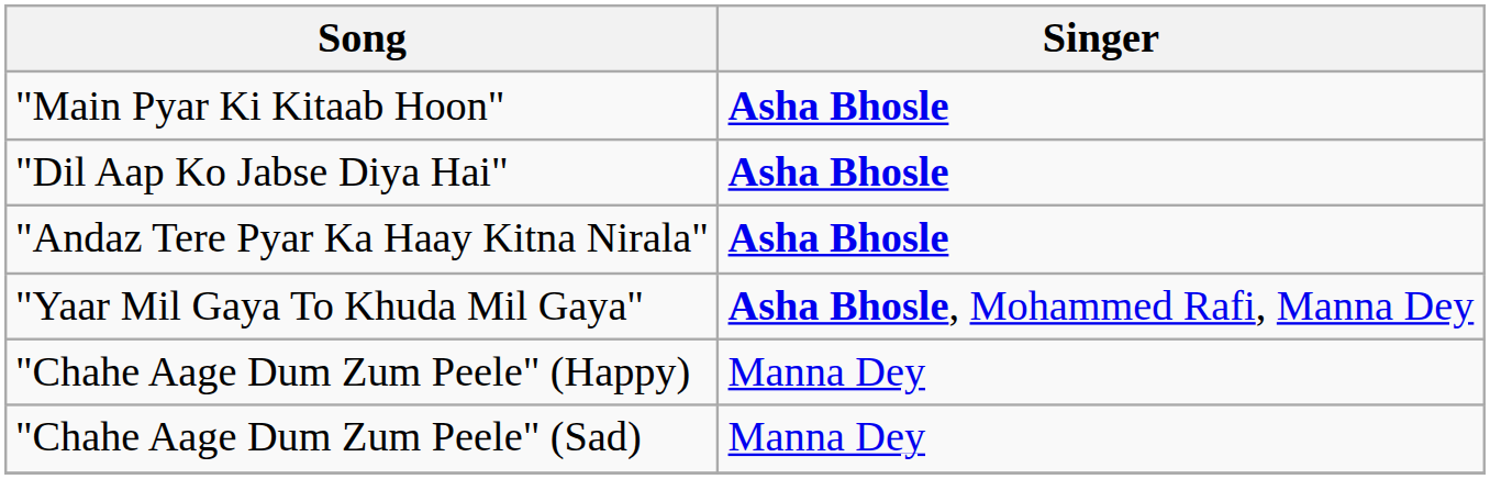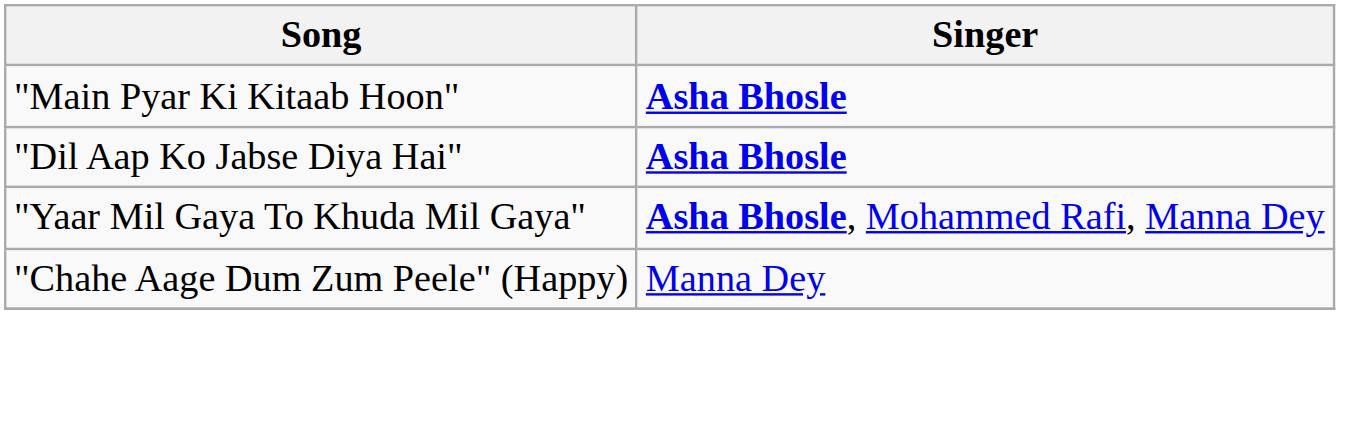- row: "Andaz Tere Pyar Ka Haay Kitna Nirala" | Asha Bhosle
- row: "Chahe Aage Dum Zum Peele" (Sad) | Manna Dey
